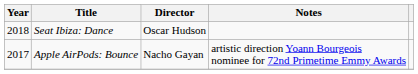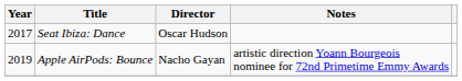Seat Ibiza: Dance | Year: 2018 -> 2017
Apple AirPods: Bounce | Year: 2017 -> 2019
